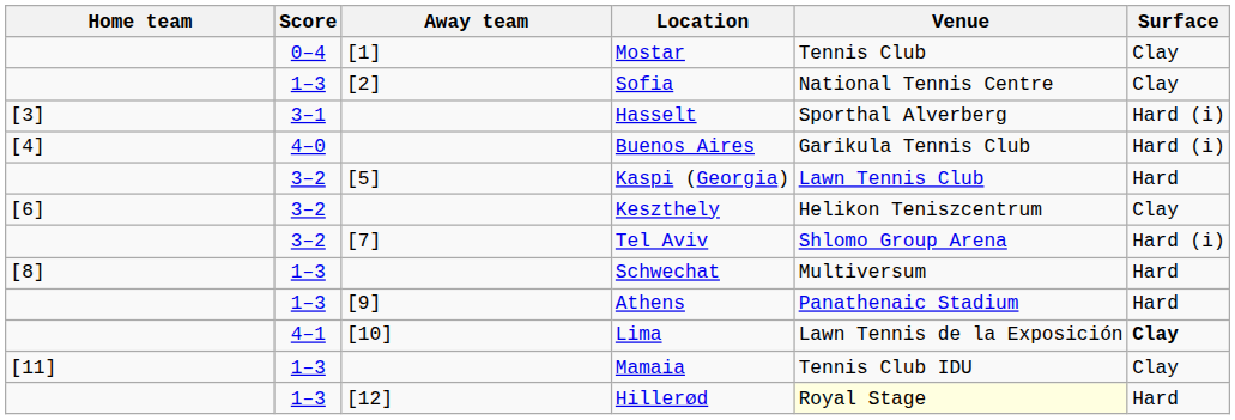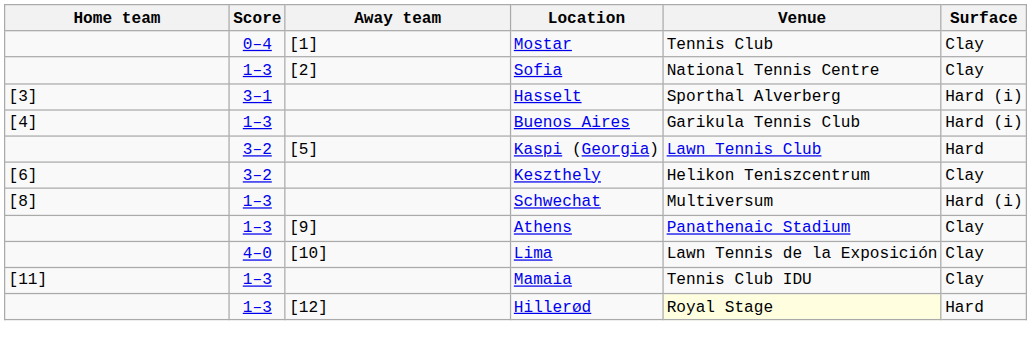Buenos Aires | Score: 4–0 -> 1–3
- row: 3–2 | [7] | Tel Aviv | Shlomo Group Arena | Hard (i)
Schwechat | Surface: Hard -> Hard (i)
Athens | Surface: Hard -> Clay
Lima | Score: 4–1 -> 4–0
Lima | Surface: bold -> normal
